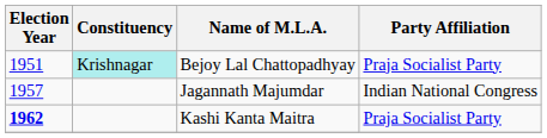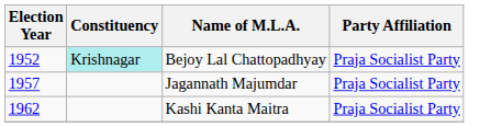Bejoy Lal Chattopadhyay | Election Year: 1951 -> 1952
Jagannath Majumdar | Party Affiliation: Indian National Congress -> Praja Socialist Party
Kashi Kanta Maitra | Election Year: bold -> normal
